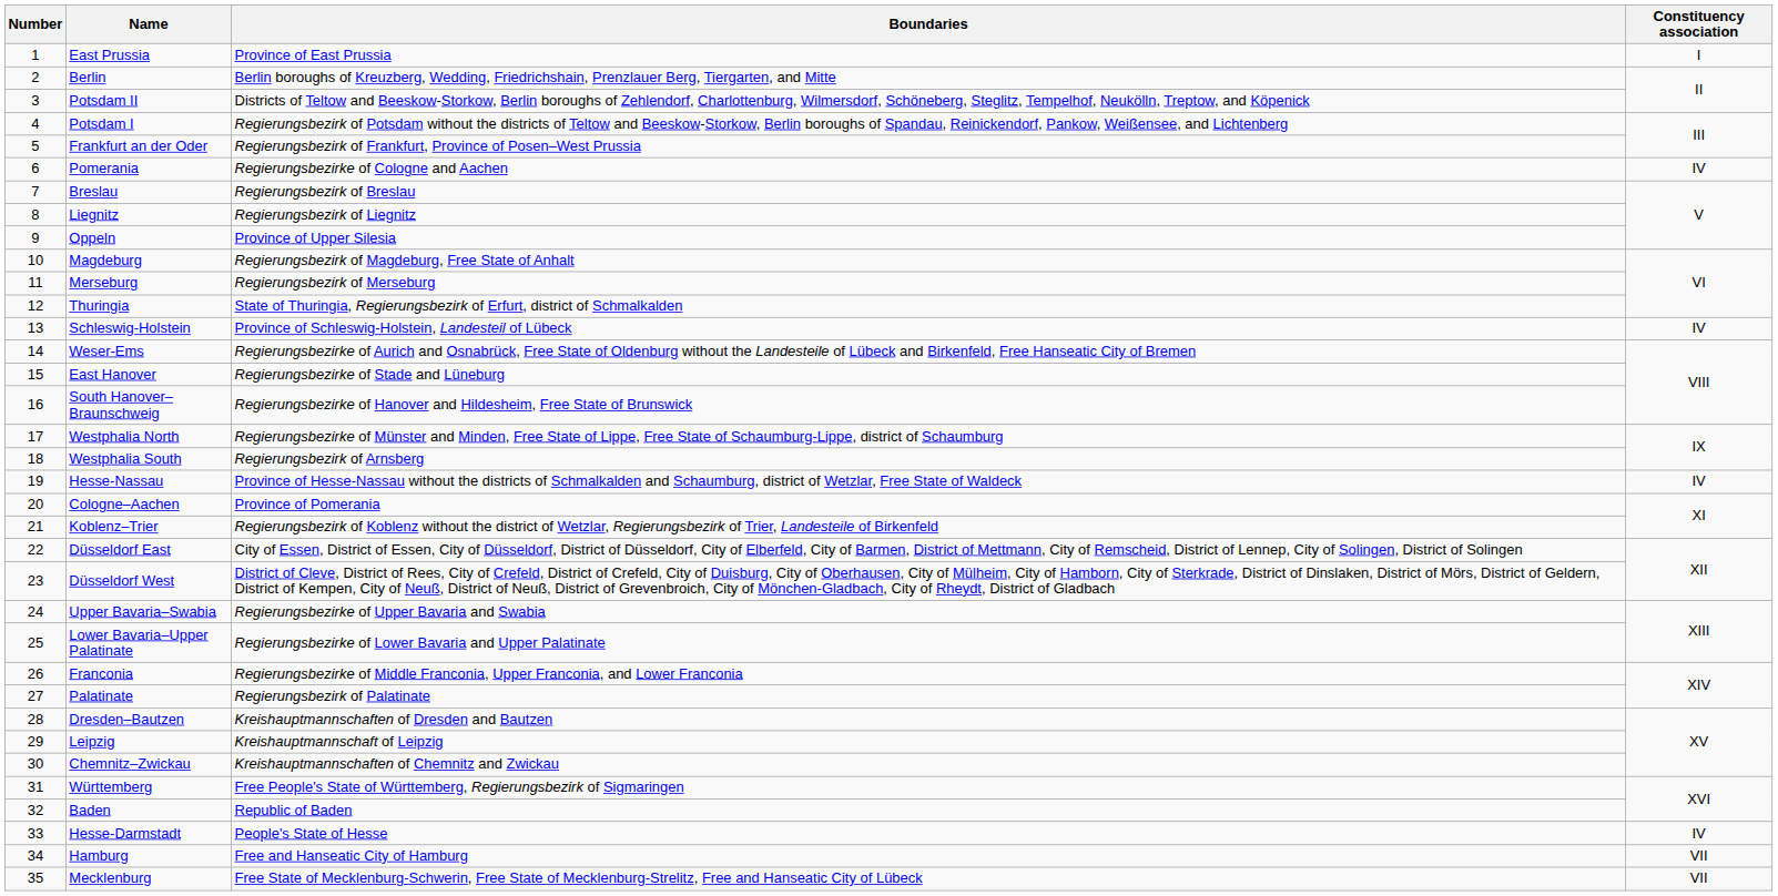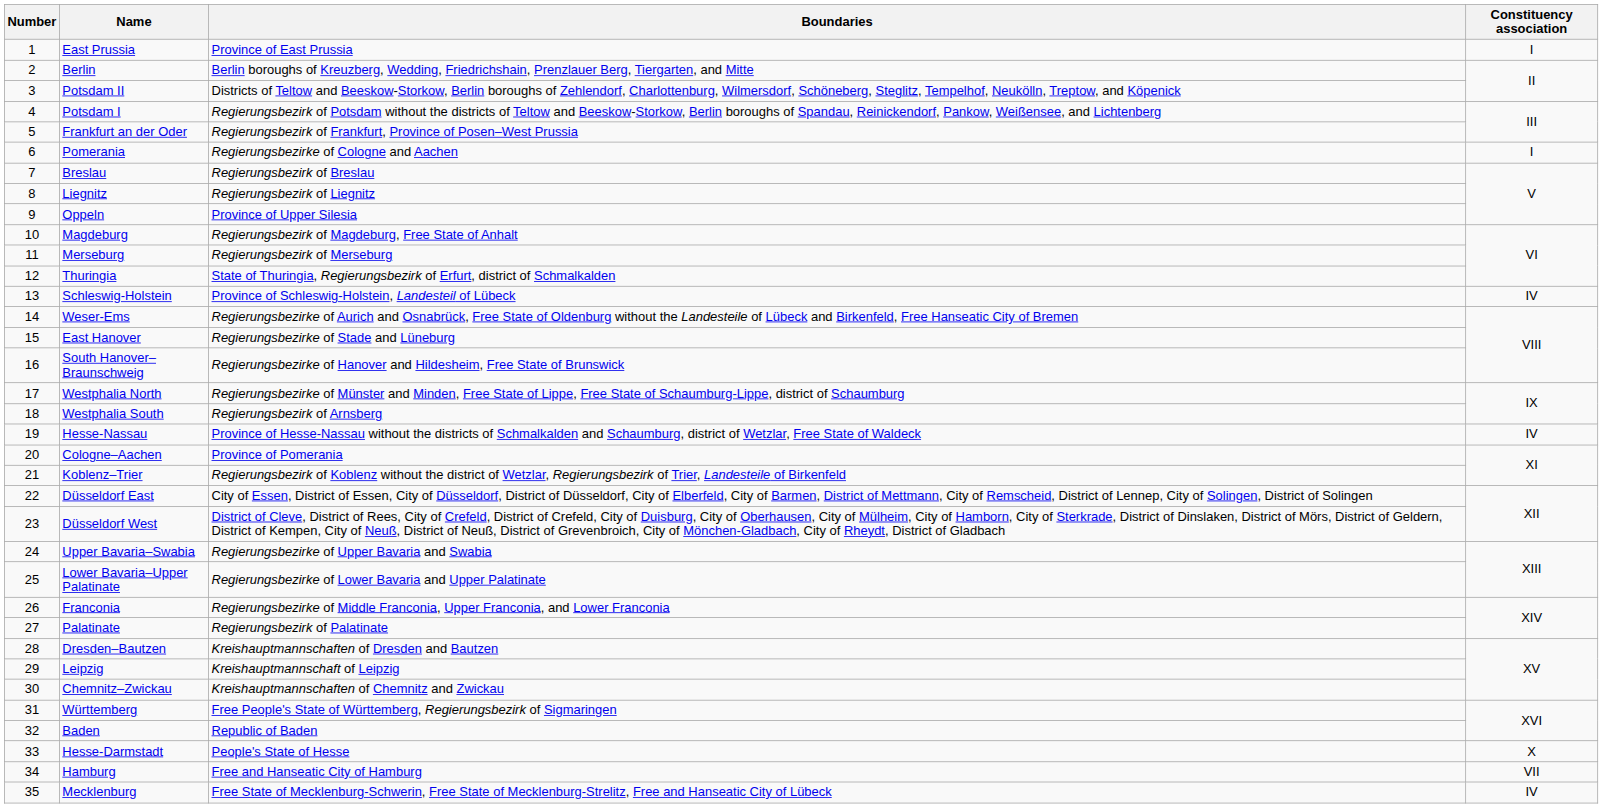Pomerania | Constituency association: IV -> I
Hesse-Darmstadt | Constituency association: IV -> X
Mecklenburg | Constituency association: VII -> IV
